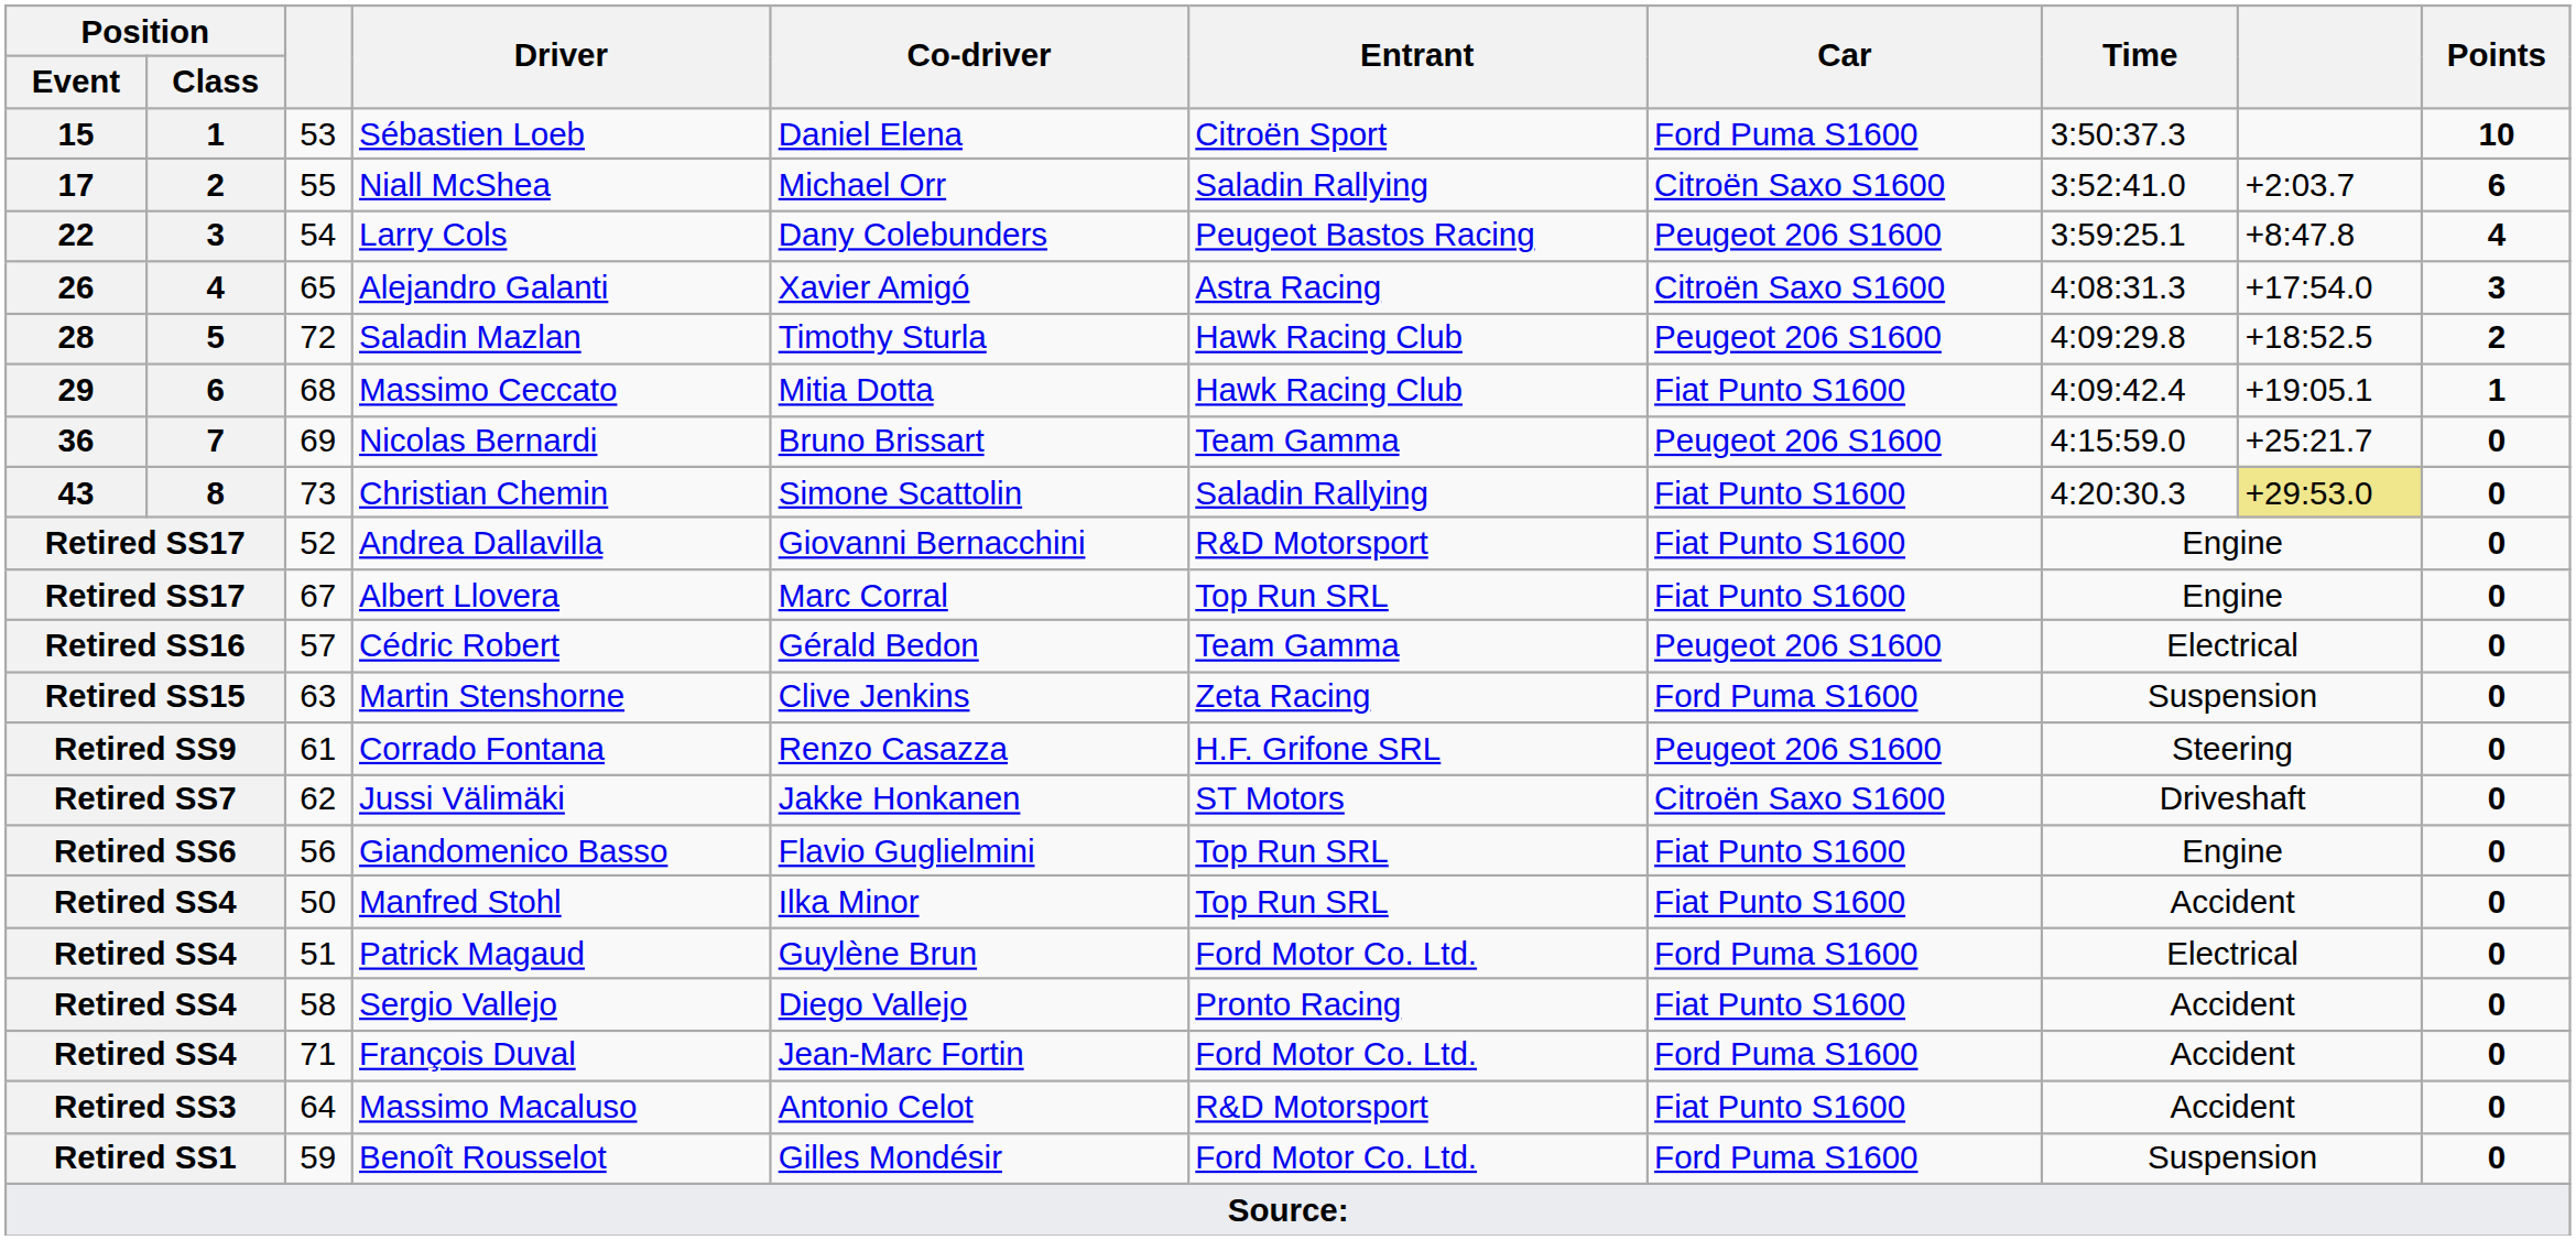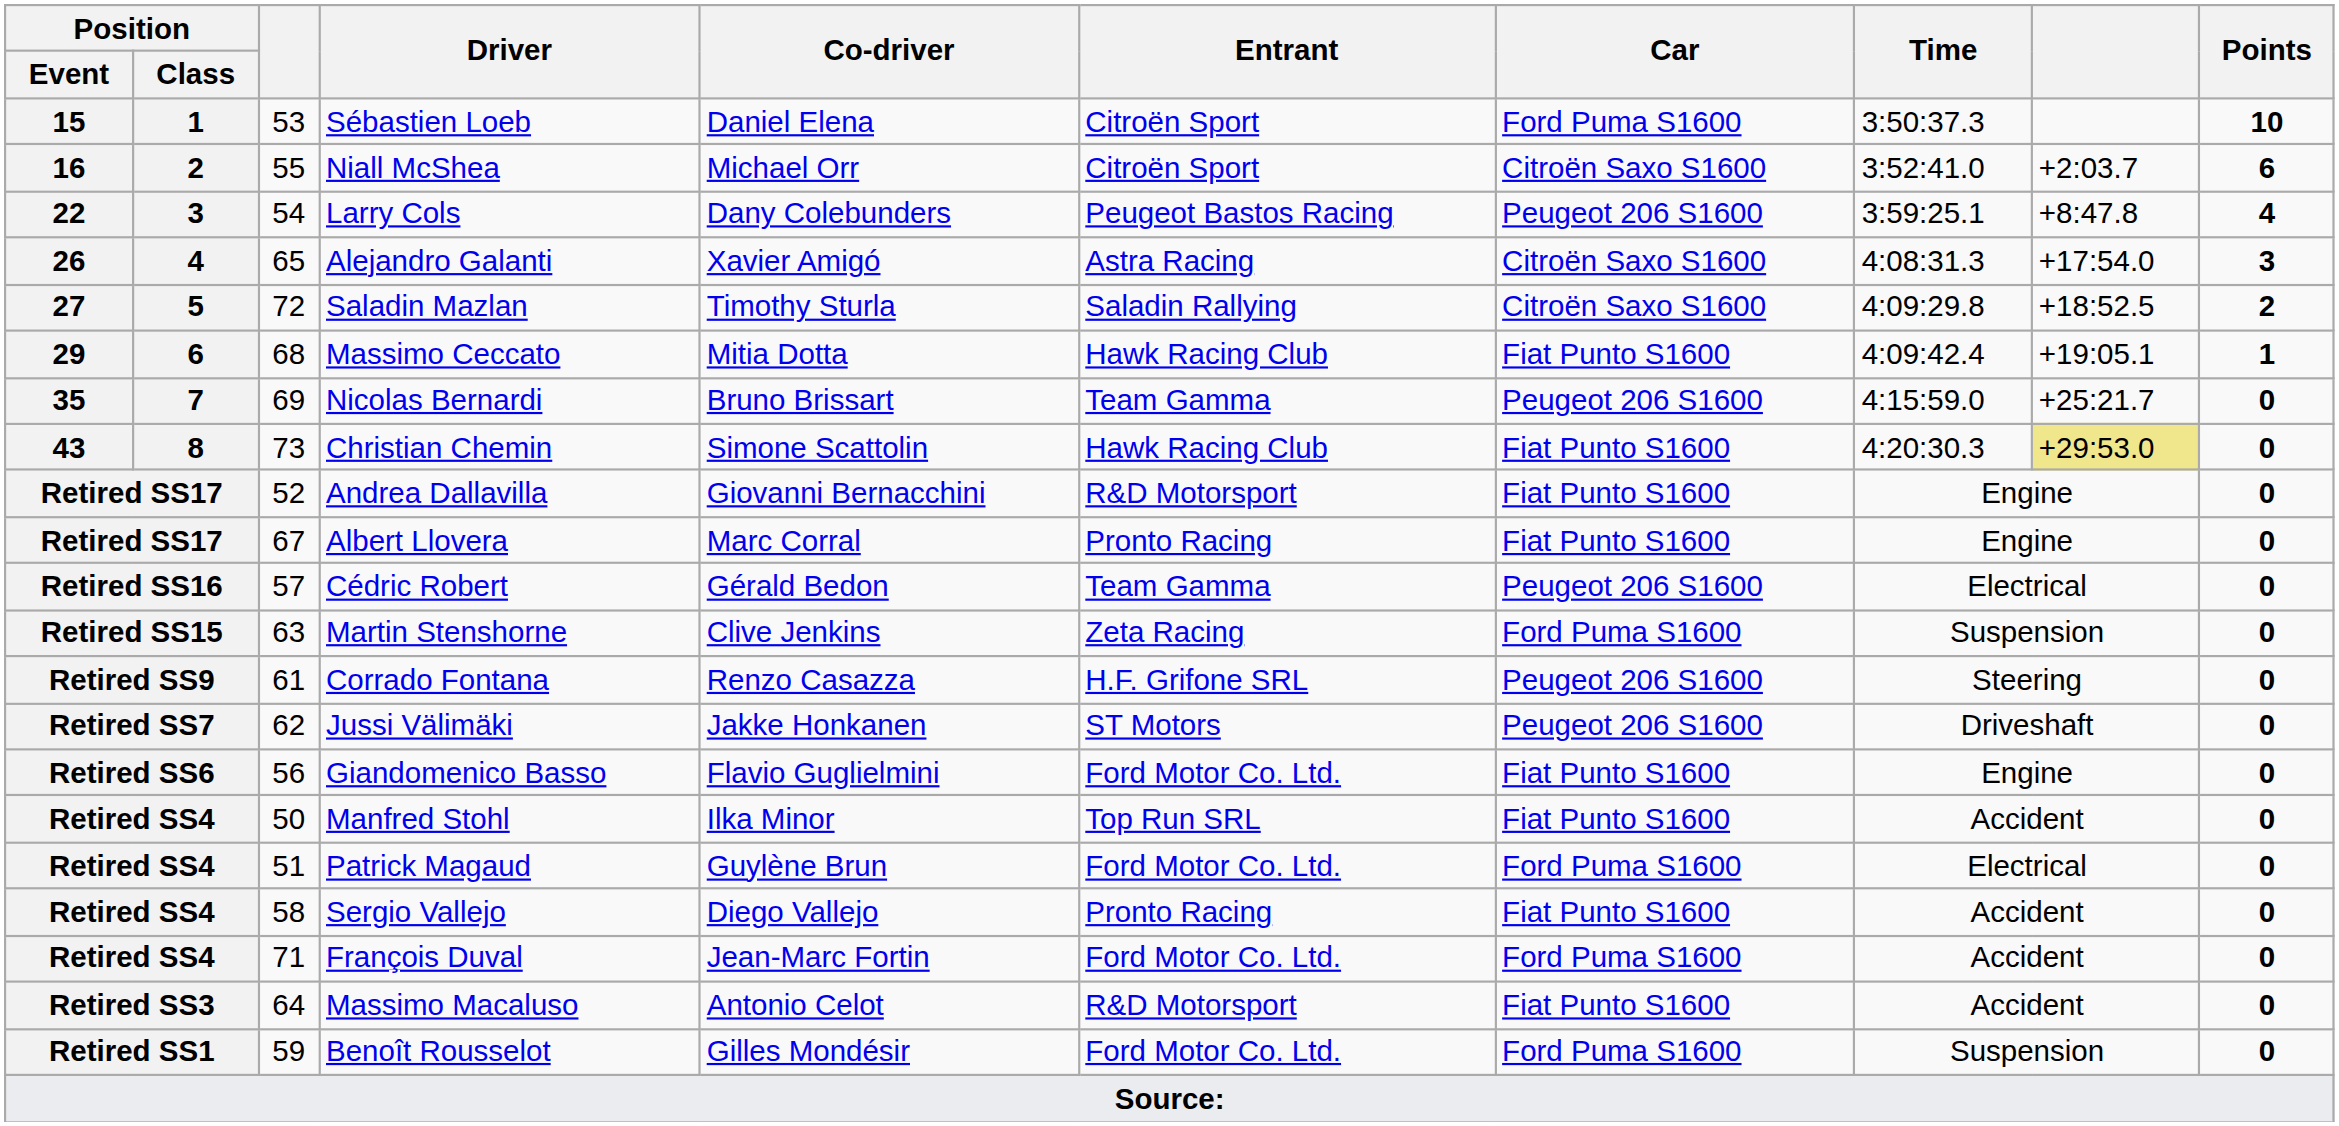Niall McShea | Position / Event: 17 -> 16
Niall McShea | Entrant: Saladin Rallying -> Citroën Sport
Saladin Mazlan | Position / Event: 28 -> 27
Saladin Mazlan | Entrant: Hawk Racing Club -> Saladin Rallying
Saladin Mazlan | Car: Peugeot 206 S1600 -> Citroën Saxo S1600
Nicolas Bernardi | Position / Event: 36 -> 35
Christian Chemin | Entrant: Saladin Rallying -> Hawk Racing Club
Albert Llovera | Entrant: Top Run SRL -> Pronto Racing
Jussi Välimäki | Car: Citroën Saxo S1600 -> Peugeot 206 S1600
Giandomenico Basso | Entrant: Top Run SRL -> Ford Motor Co. Ltd.
